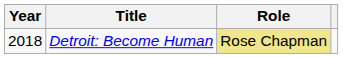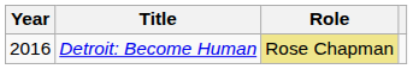Detroit: Become Human | Year: 2018 -> 2016
